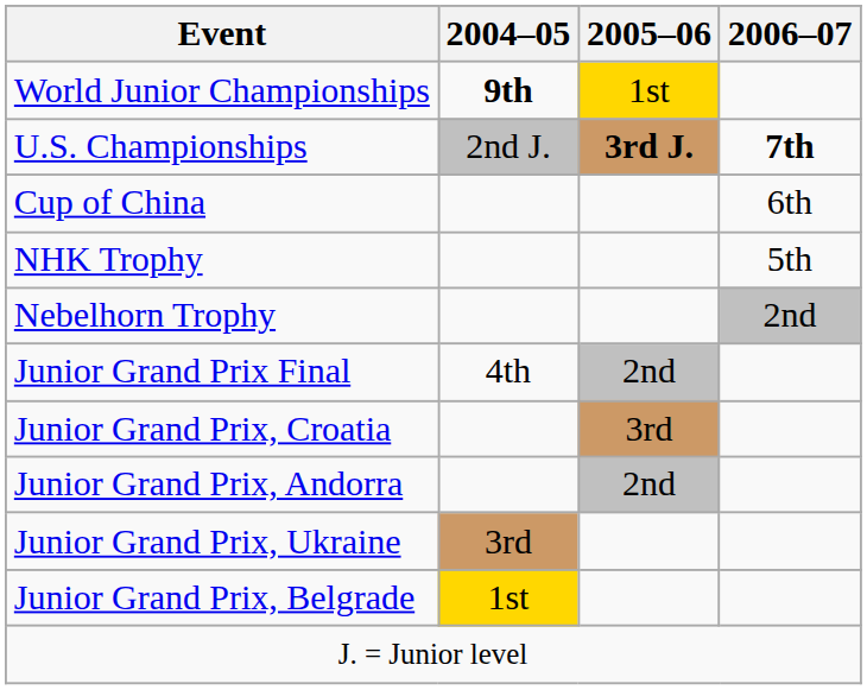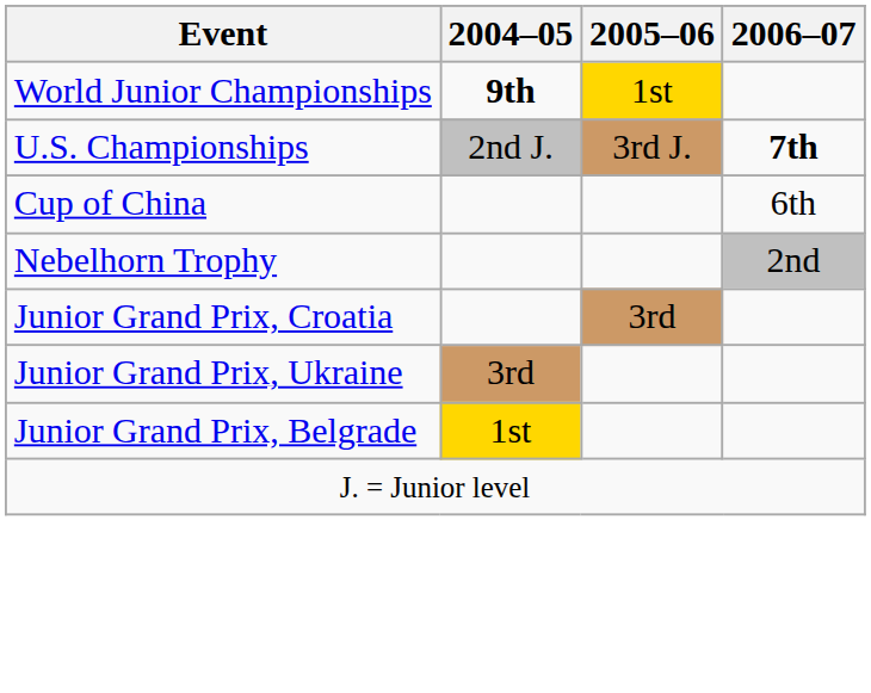U.S. Championships | 2005–06: bold -> normal
- row: NHK Trophy | 5th
- row: Junior Grand Prix Final | 4th | 2nd
- row: Junior Grand Prix, Andorra | 2nd
